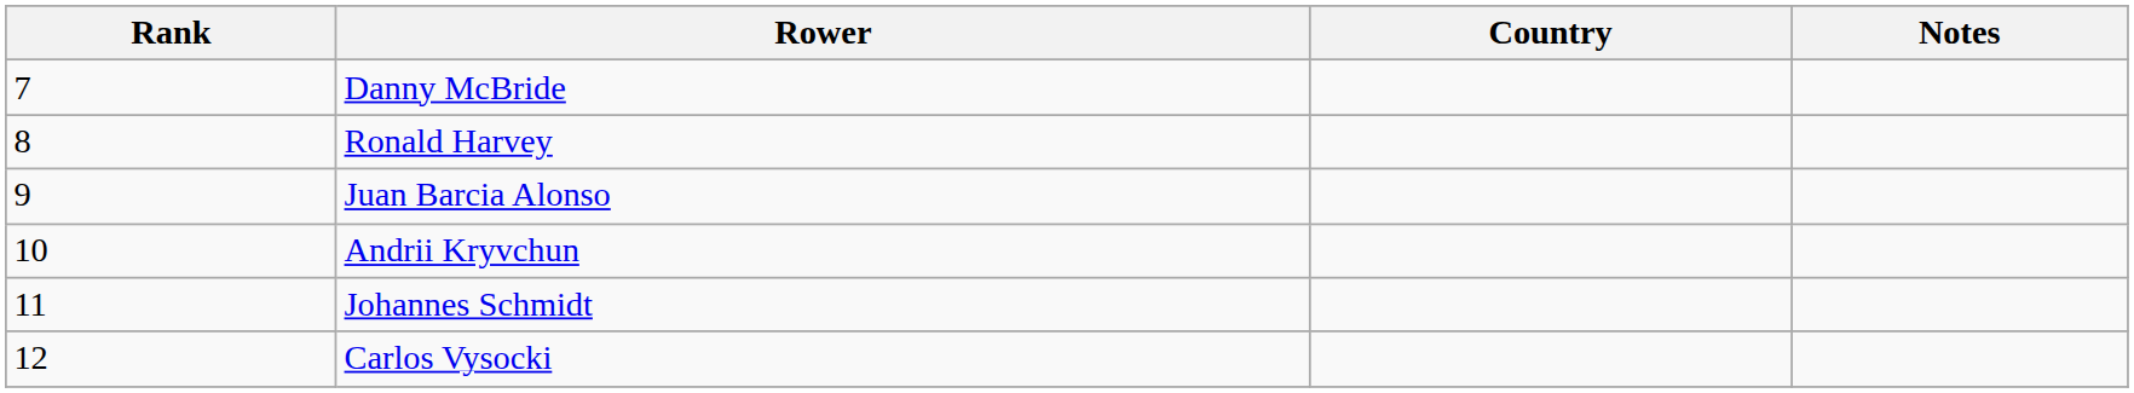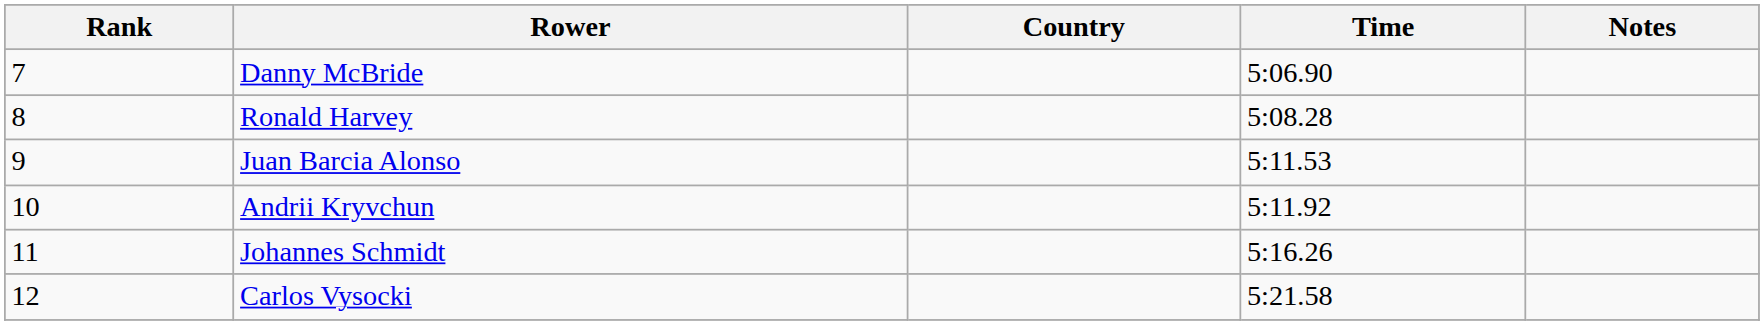+ column: Time | 5:06.90 | 5:08.28 | 5:11.53 | 5:11.92 | 5:16.26 | 5:21.58
